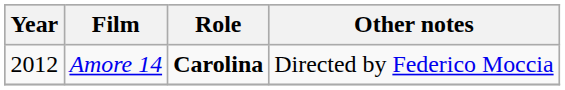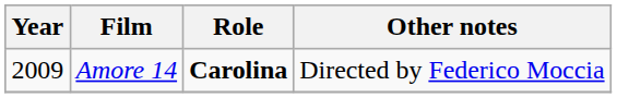Amore 14 | Year: 2012 -> 2009
